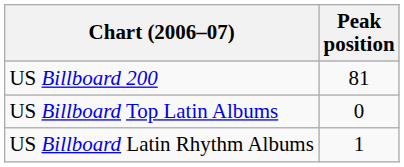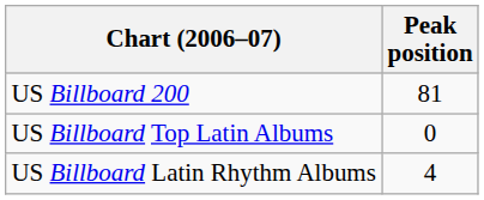US Billboard Latin Rhythm Albums | Peak position: 1 -> 4
